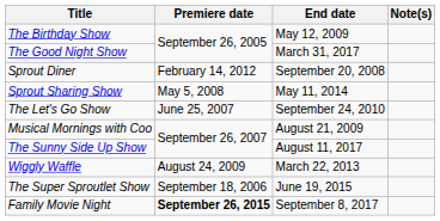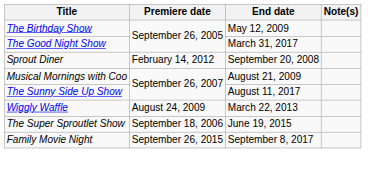- row: Sprout Sharing Show | May 5, 2008 | May 11, 2014
- row: The Let's Go Show | June 25, 2007 | September 24, 2010
Family Movie Night | Premiere date: bold -> normal
